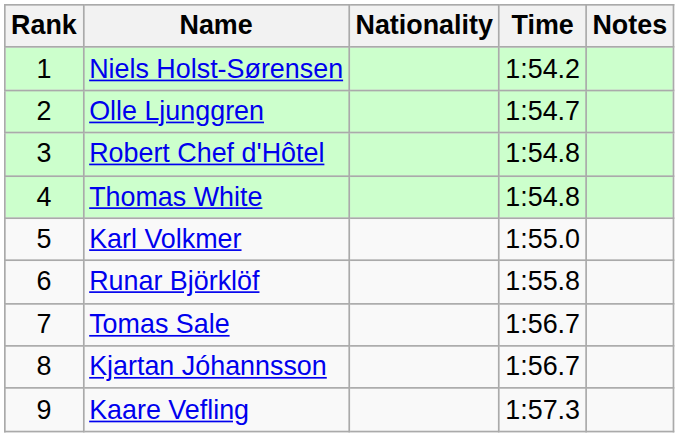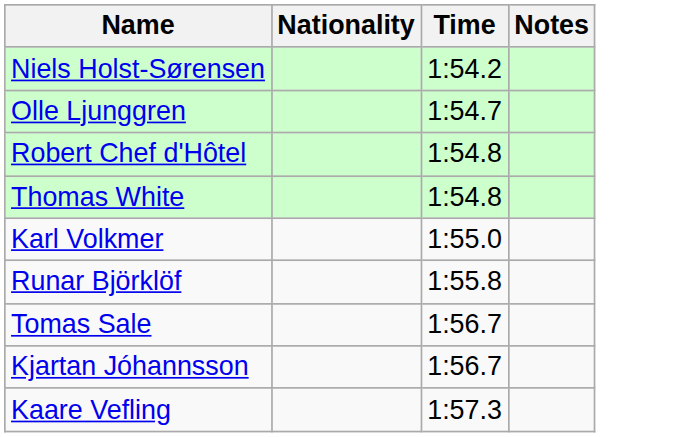- column: Rank | 1 | 2 | 3 | 4 | 5 | 6 | 7 | 8 | 9
